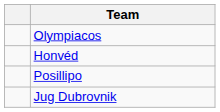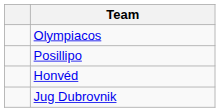rows swapped: Honvéd <-> Posillipo
